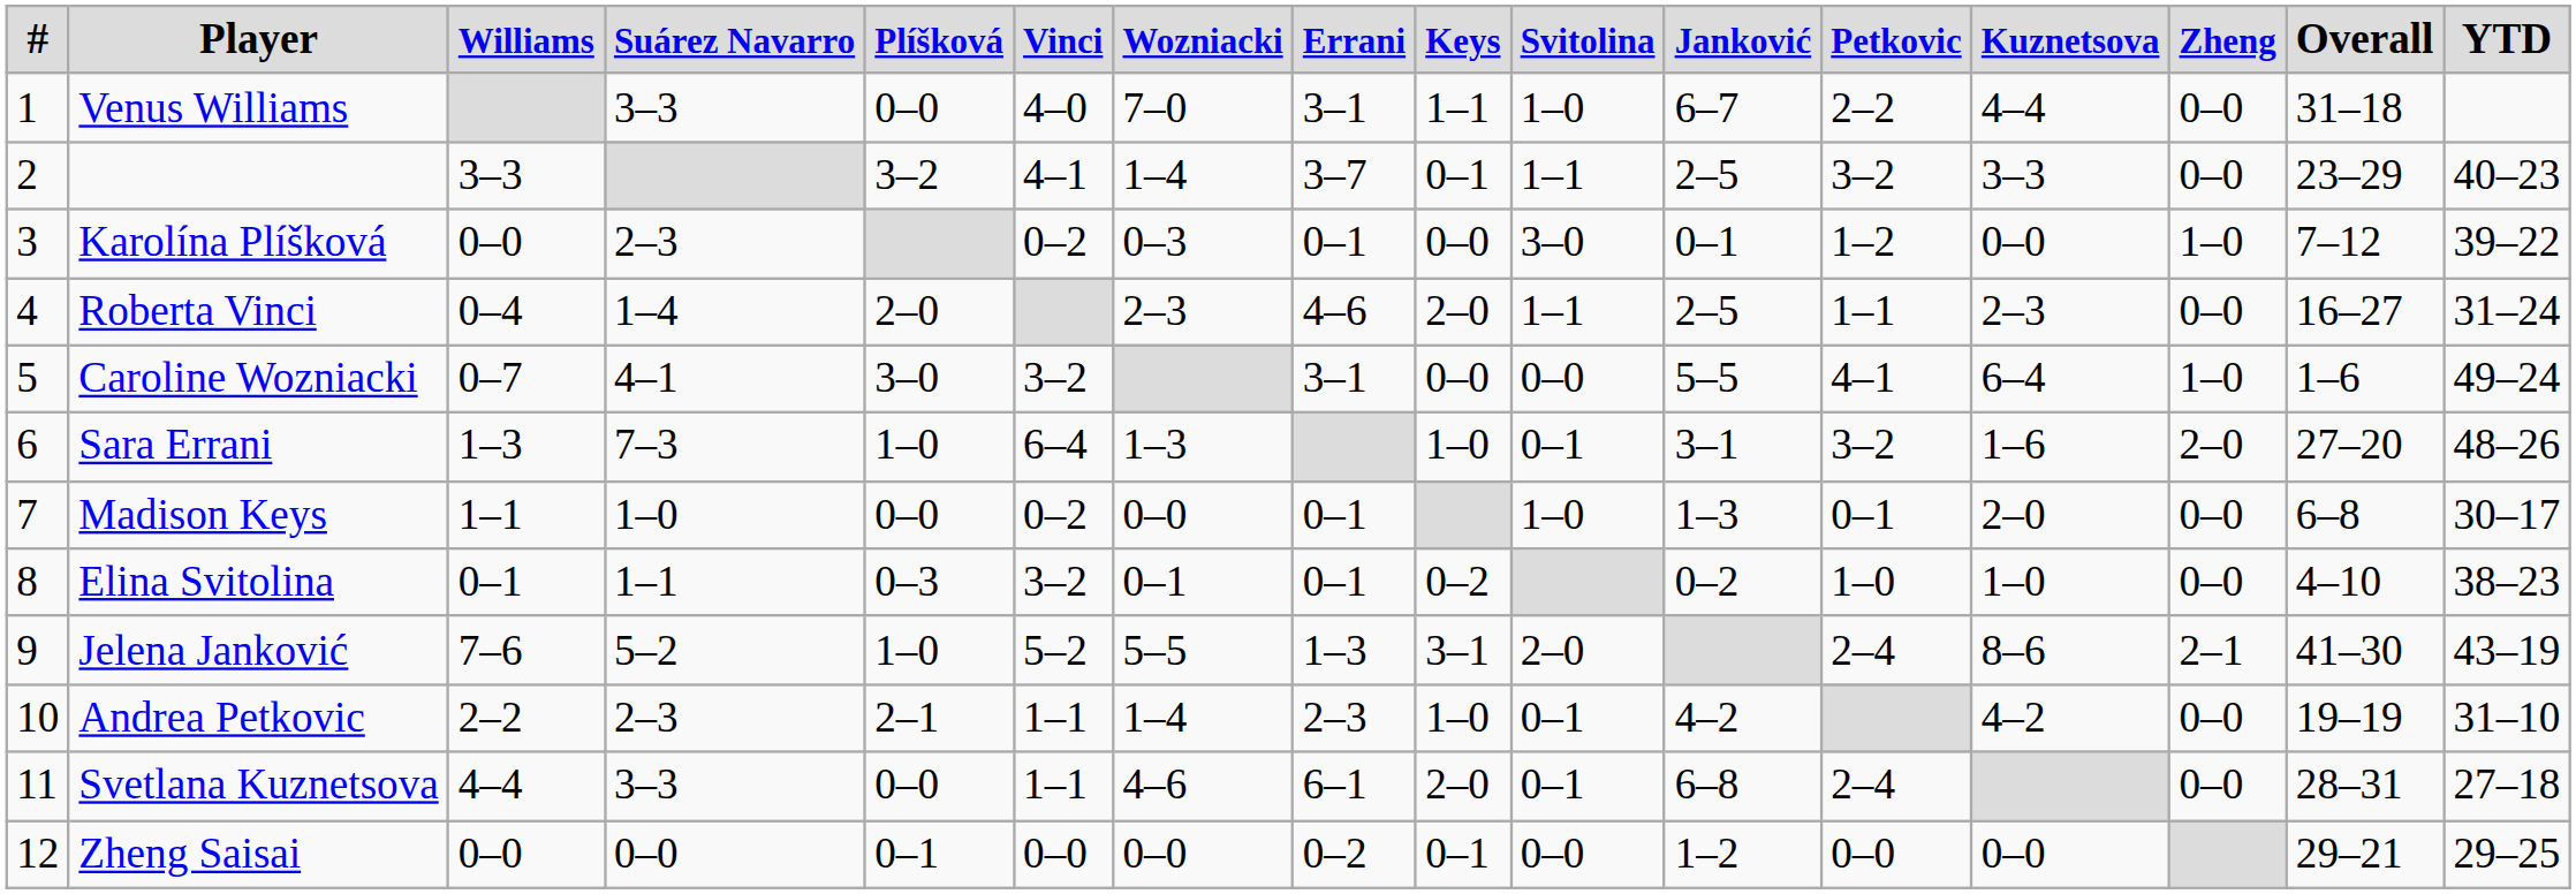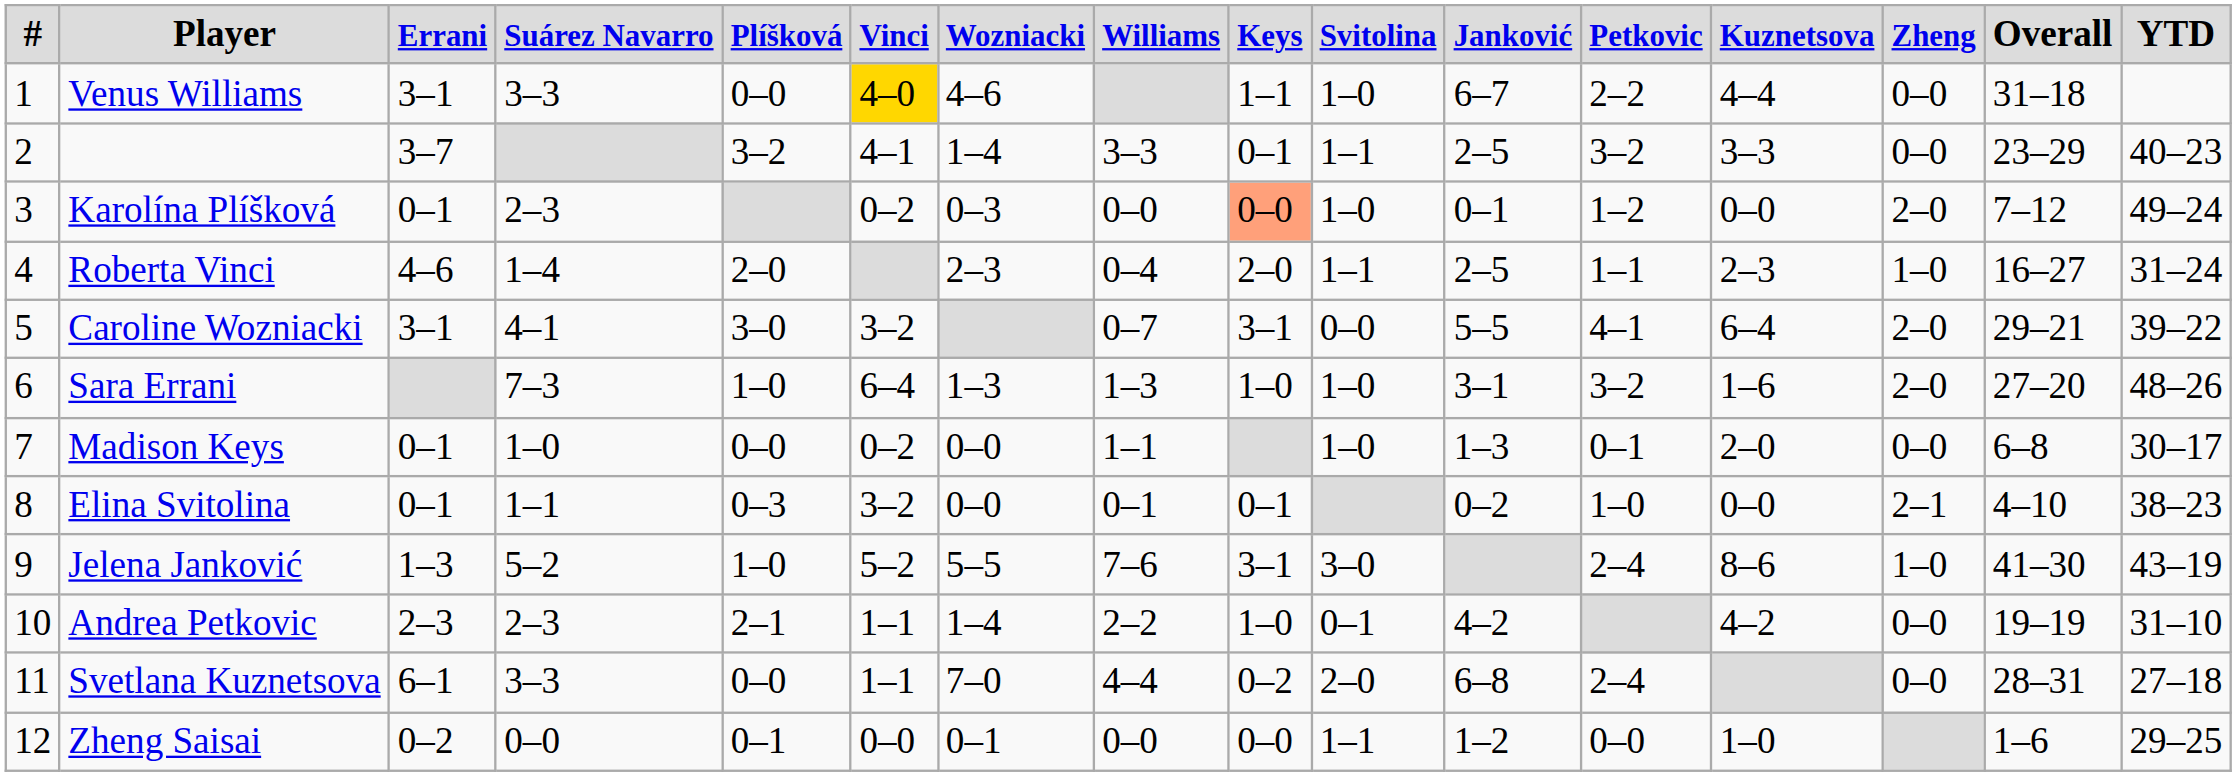columns swapped: Williams <-> Errani
Venus Williams | Vinci: no background -> gold background
Venus Williams | Wozniacki: 7–0 -> 4–6
Karolína Plíšková | Keys: no background -> lightsalmon background
Karolína Plíšková | Svitolina: 3–0 -> 1–0
Karolína Plíšková | Zheng: 1–0 -> 2–0
Karolína Plíšková | YTD: 39–22 -> 49–24
Roberta Vinci | Zheng: 0–0 -> 1–0
Caroline Wozniacki | Keys: 0–0 -> 3–1
Caroline Wozniacki | Zheng: 1–0 -> 2–0
Caroline Wozniacki | Overall: 1–6 -> 29–21
Caroline Wozniacki | YTD: 49–24 -> 39–22
Sara Errani | Svitolina: 0–1 -> 1–0
Elina Svitolina | Wozniacki: 0–1 -> 0–0
Elina Svitolina | Keys: 0–2 -> 0–1
Elina Svitolina | Kuznetsova: 1–0 -> 0–0
Elina Svitolina | Zheng: 0–0 -> 2–1
Jelena Janković | Svitolina: 2–0 -> 3–0
Jelena Janković | Zheng: 2–1 -> 1–0
Svetlana Kuznetsova | Wozniacki: 4–6 -> 7–0
Svetlana Kuznetsova | Keys: 2–0 -> 0–2
Svetlana Kuznetsova | Svitolina: 0–1 -> 2–0
Zheng Saisai | Wozniacki: 0–0 -> 0–1
Zheng Saisai | Keys: 0–1 -> 0–0
Zheng Saisai | Svitolina: 0–0 -> 1–1
Zheng Saisai | Kuznetsova: 0–0 -> 1–0
Zheng Saisai | Overall: 29–21 -> 1–6
